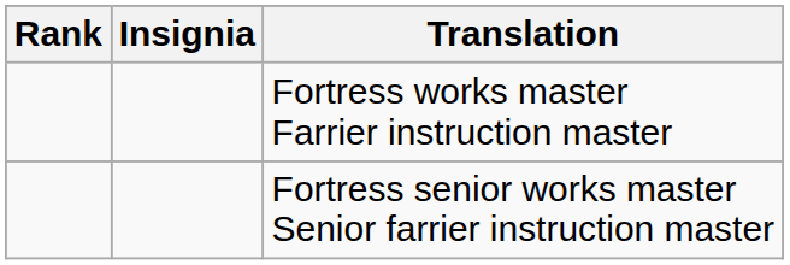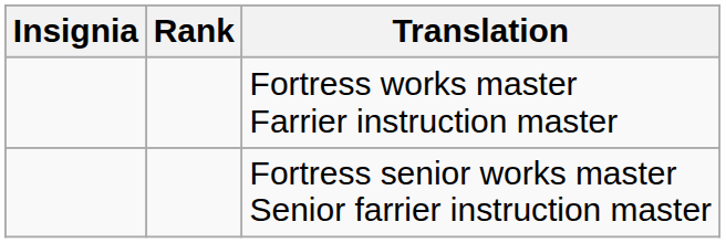columns swapped: Insignia <-> Rank
